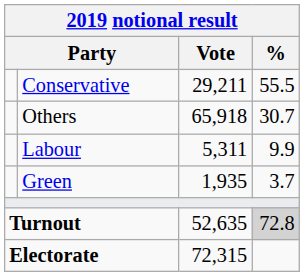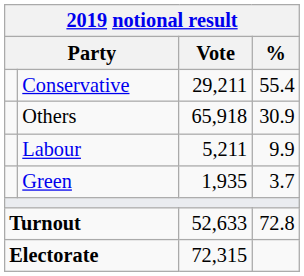Conservative | %: 55.5 -> 55.4
Others | %: 30.7 -> 30.9
Labour | Vote: 5,311 -> 5,211
Turnout | Vote: 52,635 -> 52,633
Turnout | %: lightgrey background -> no background
